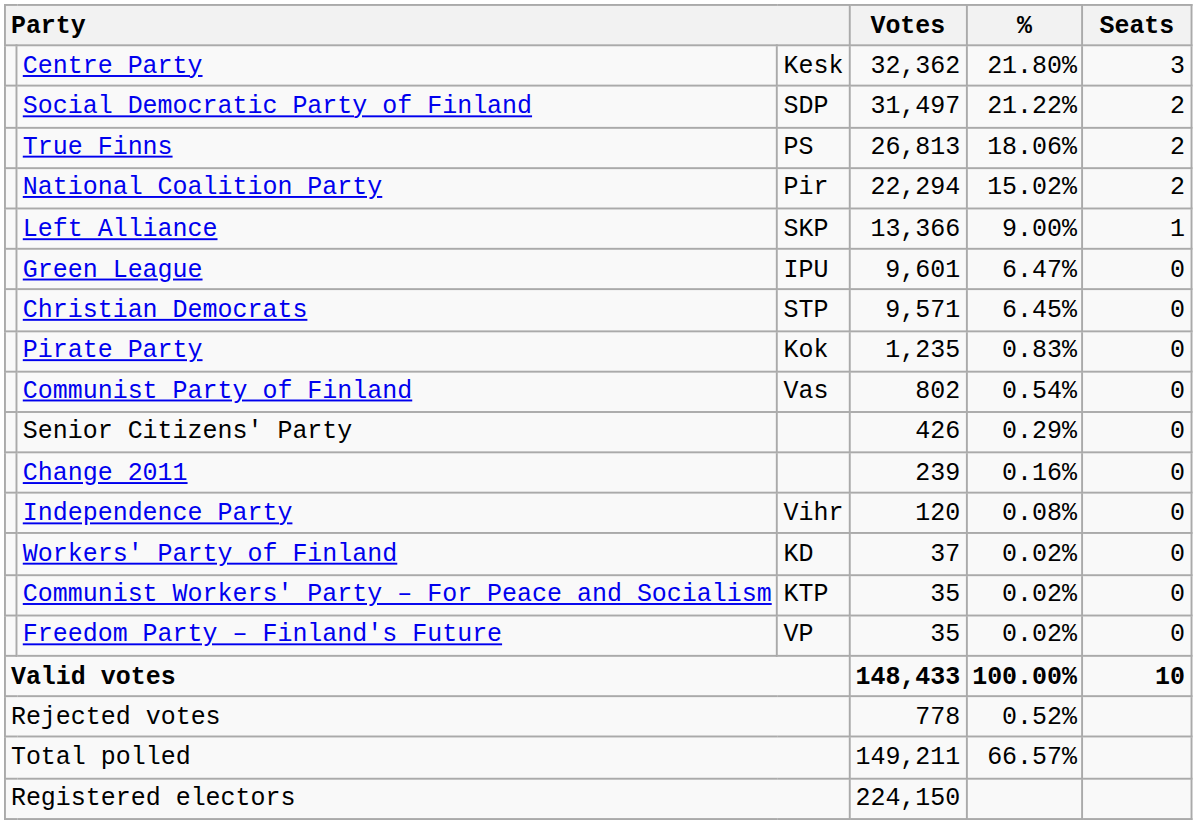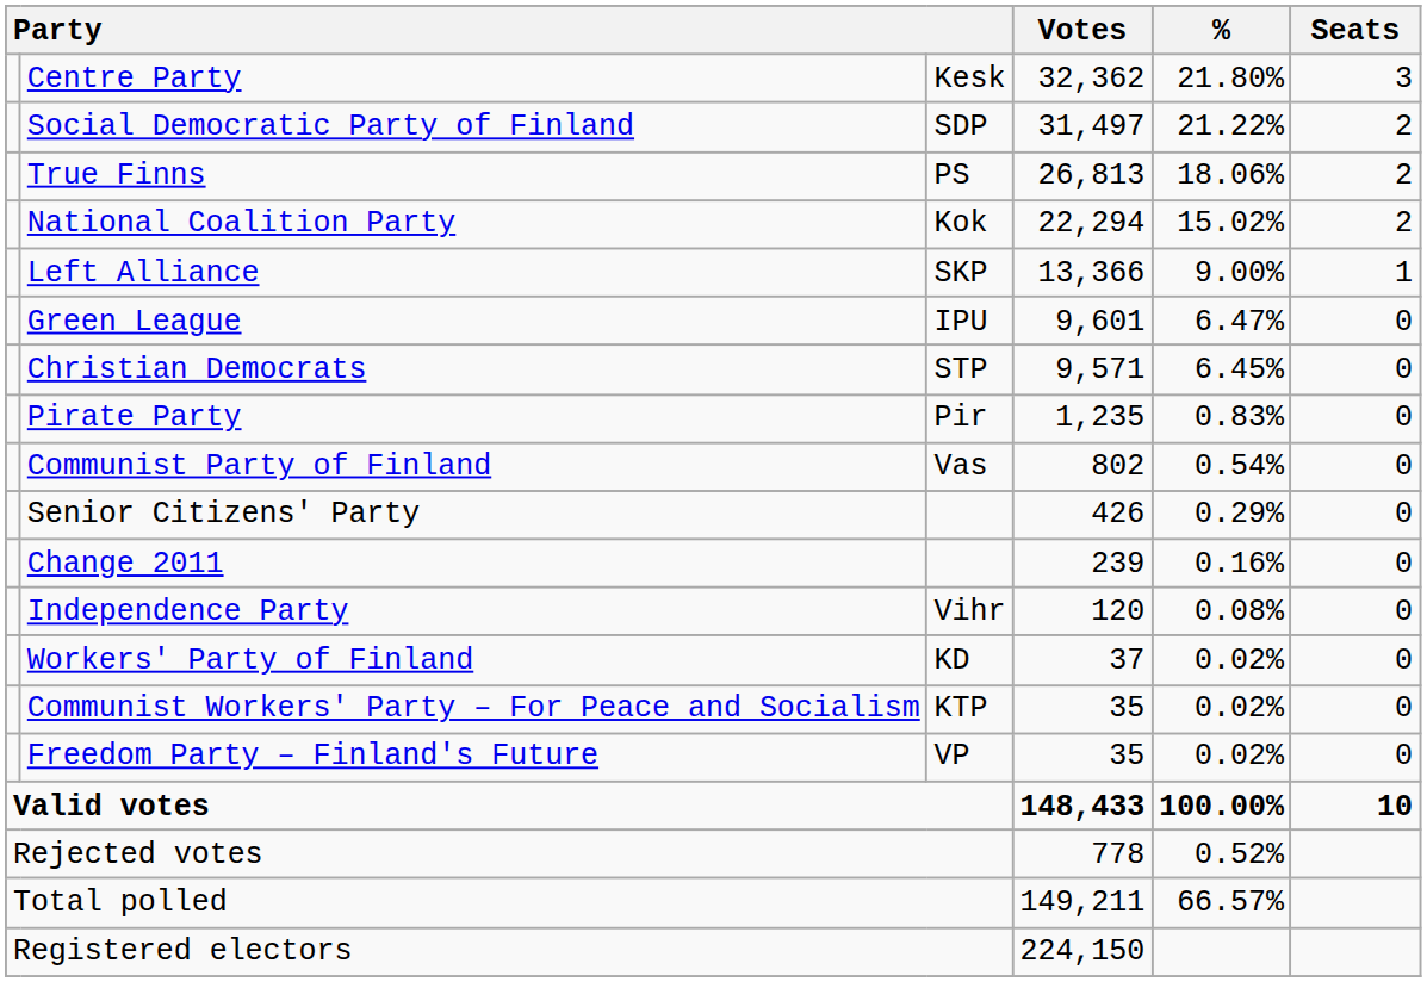National Coalition Party | column 3: Pir -> Kok
Pirate Party | column 3: Kok -> Pir
